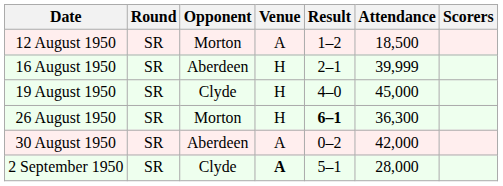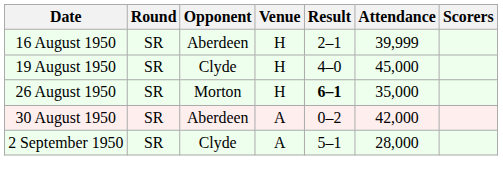- row: 12 August 1950 | SR | Morton | A | 1–2 | 18,500
26 August 1950 | Attendance: 36,300 -> 35,000
2 September 1950 | Venue: bold -> normal
